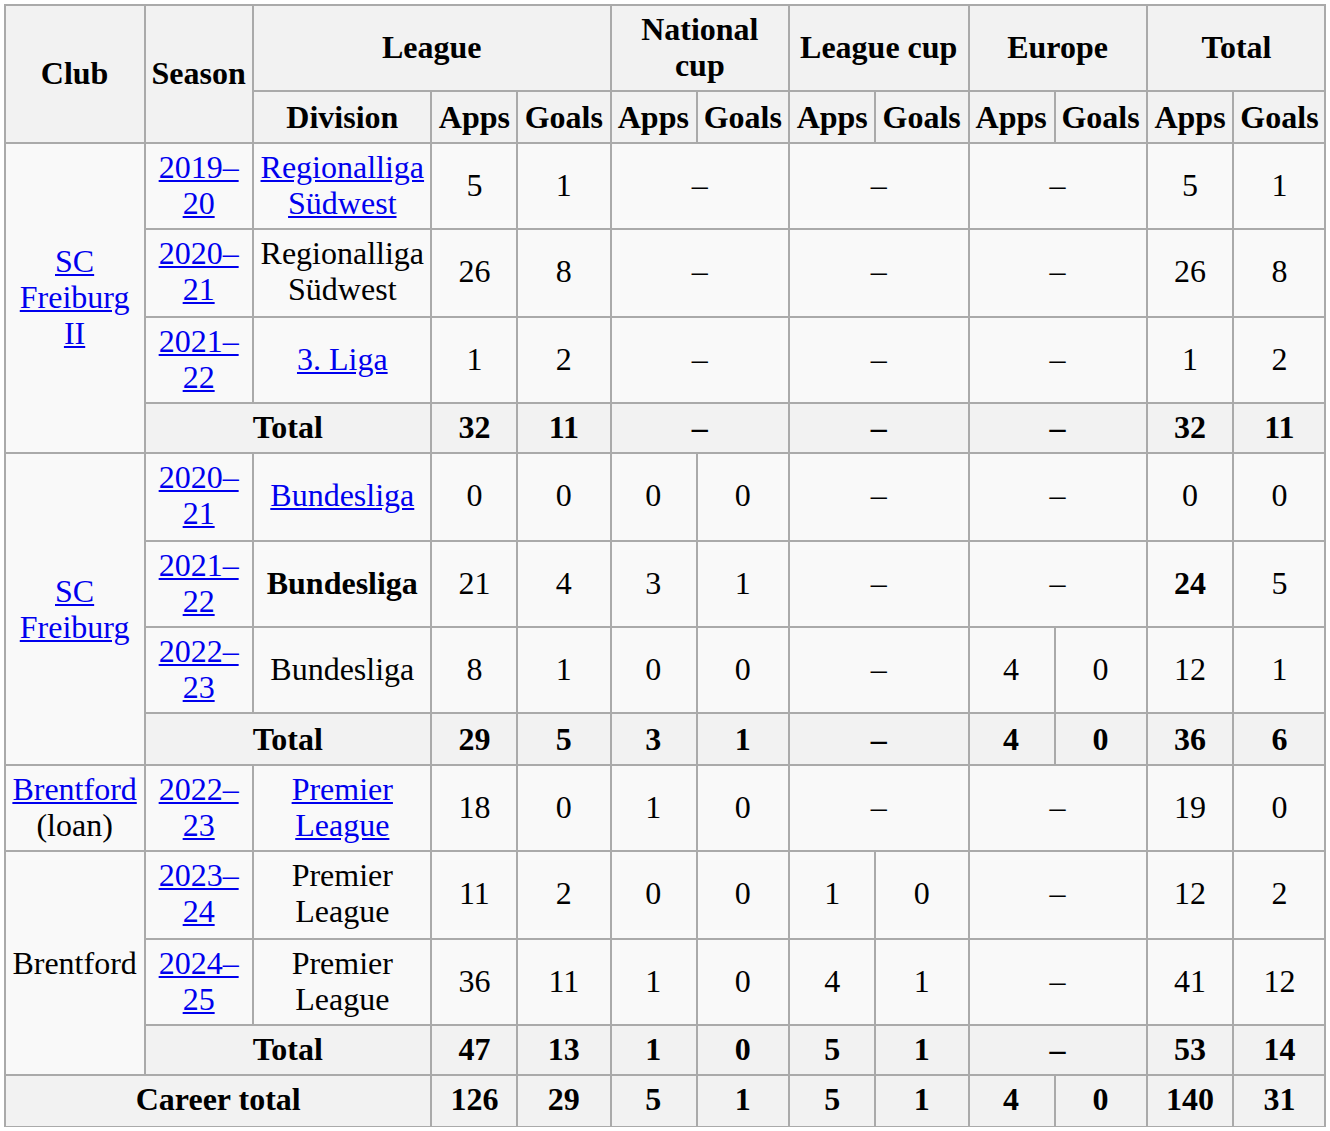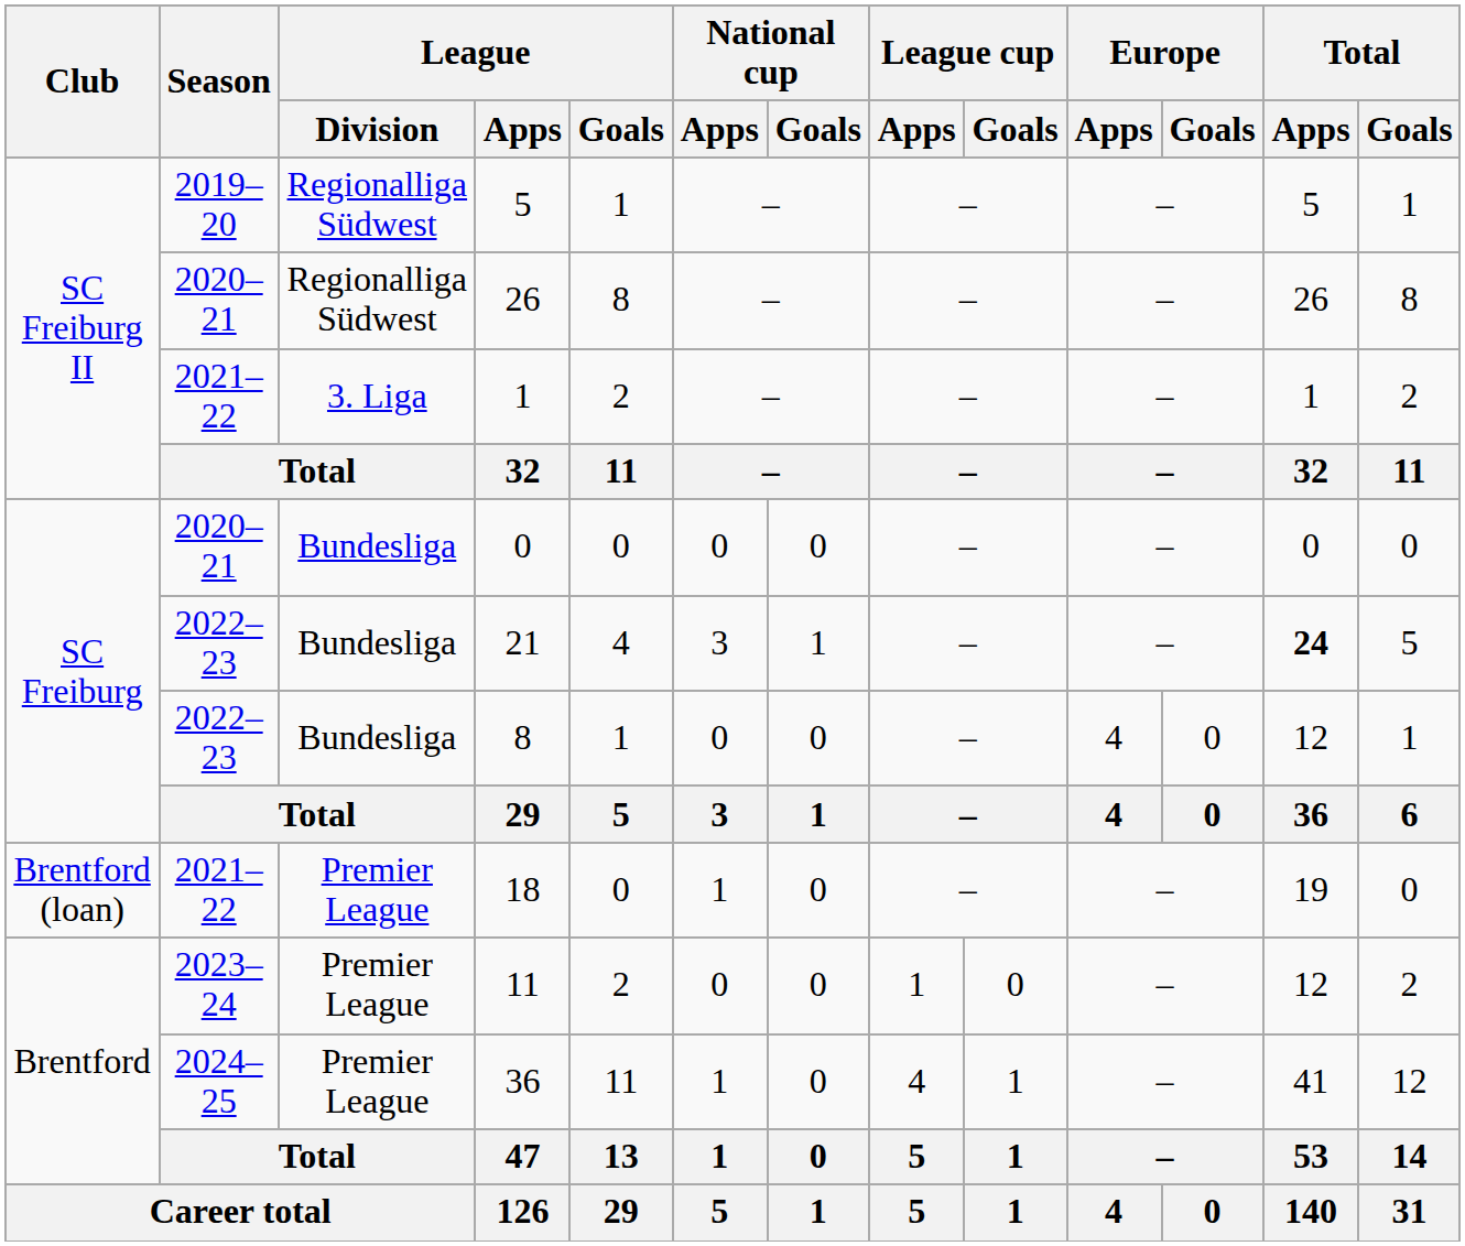21 | Season: 2021–22 -> 2022–23
21 | League / Division: bold -> normal
18 | Season: 2022–23 -> 2021–22
